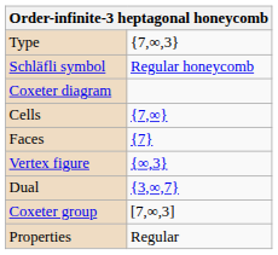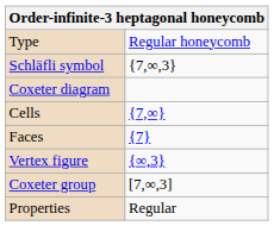Type | column 2: {7,∞,3} -> Regular honeycomb
Schläfli symbol | column 2: Regular honeycomb -> {7,∞,3}
- row: Dual | {3,∞,7}
